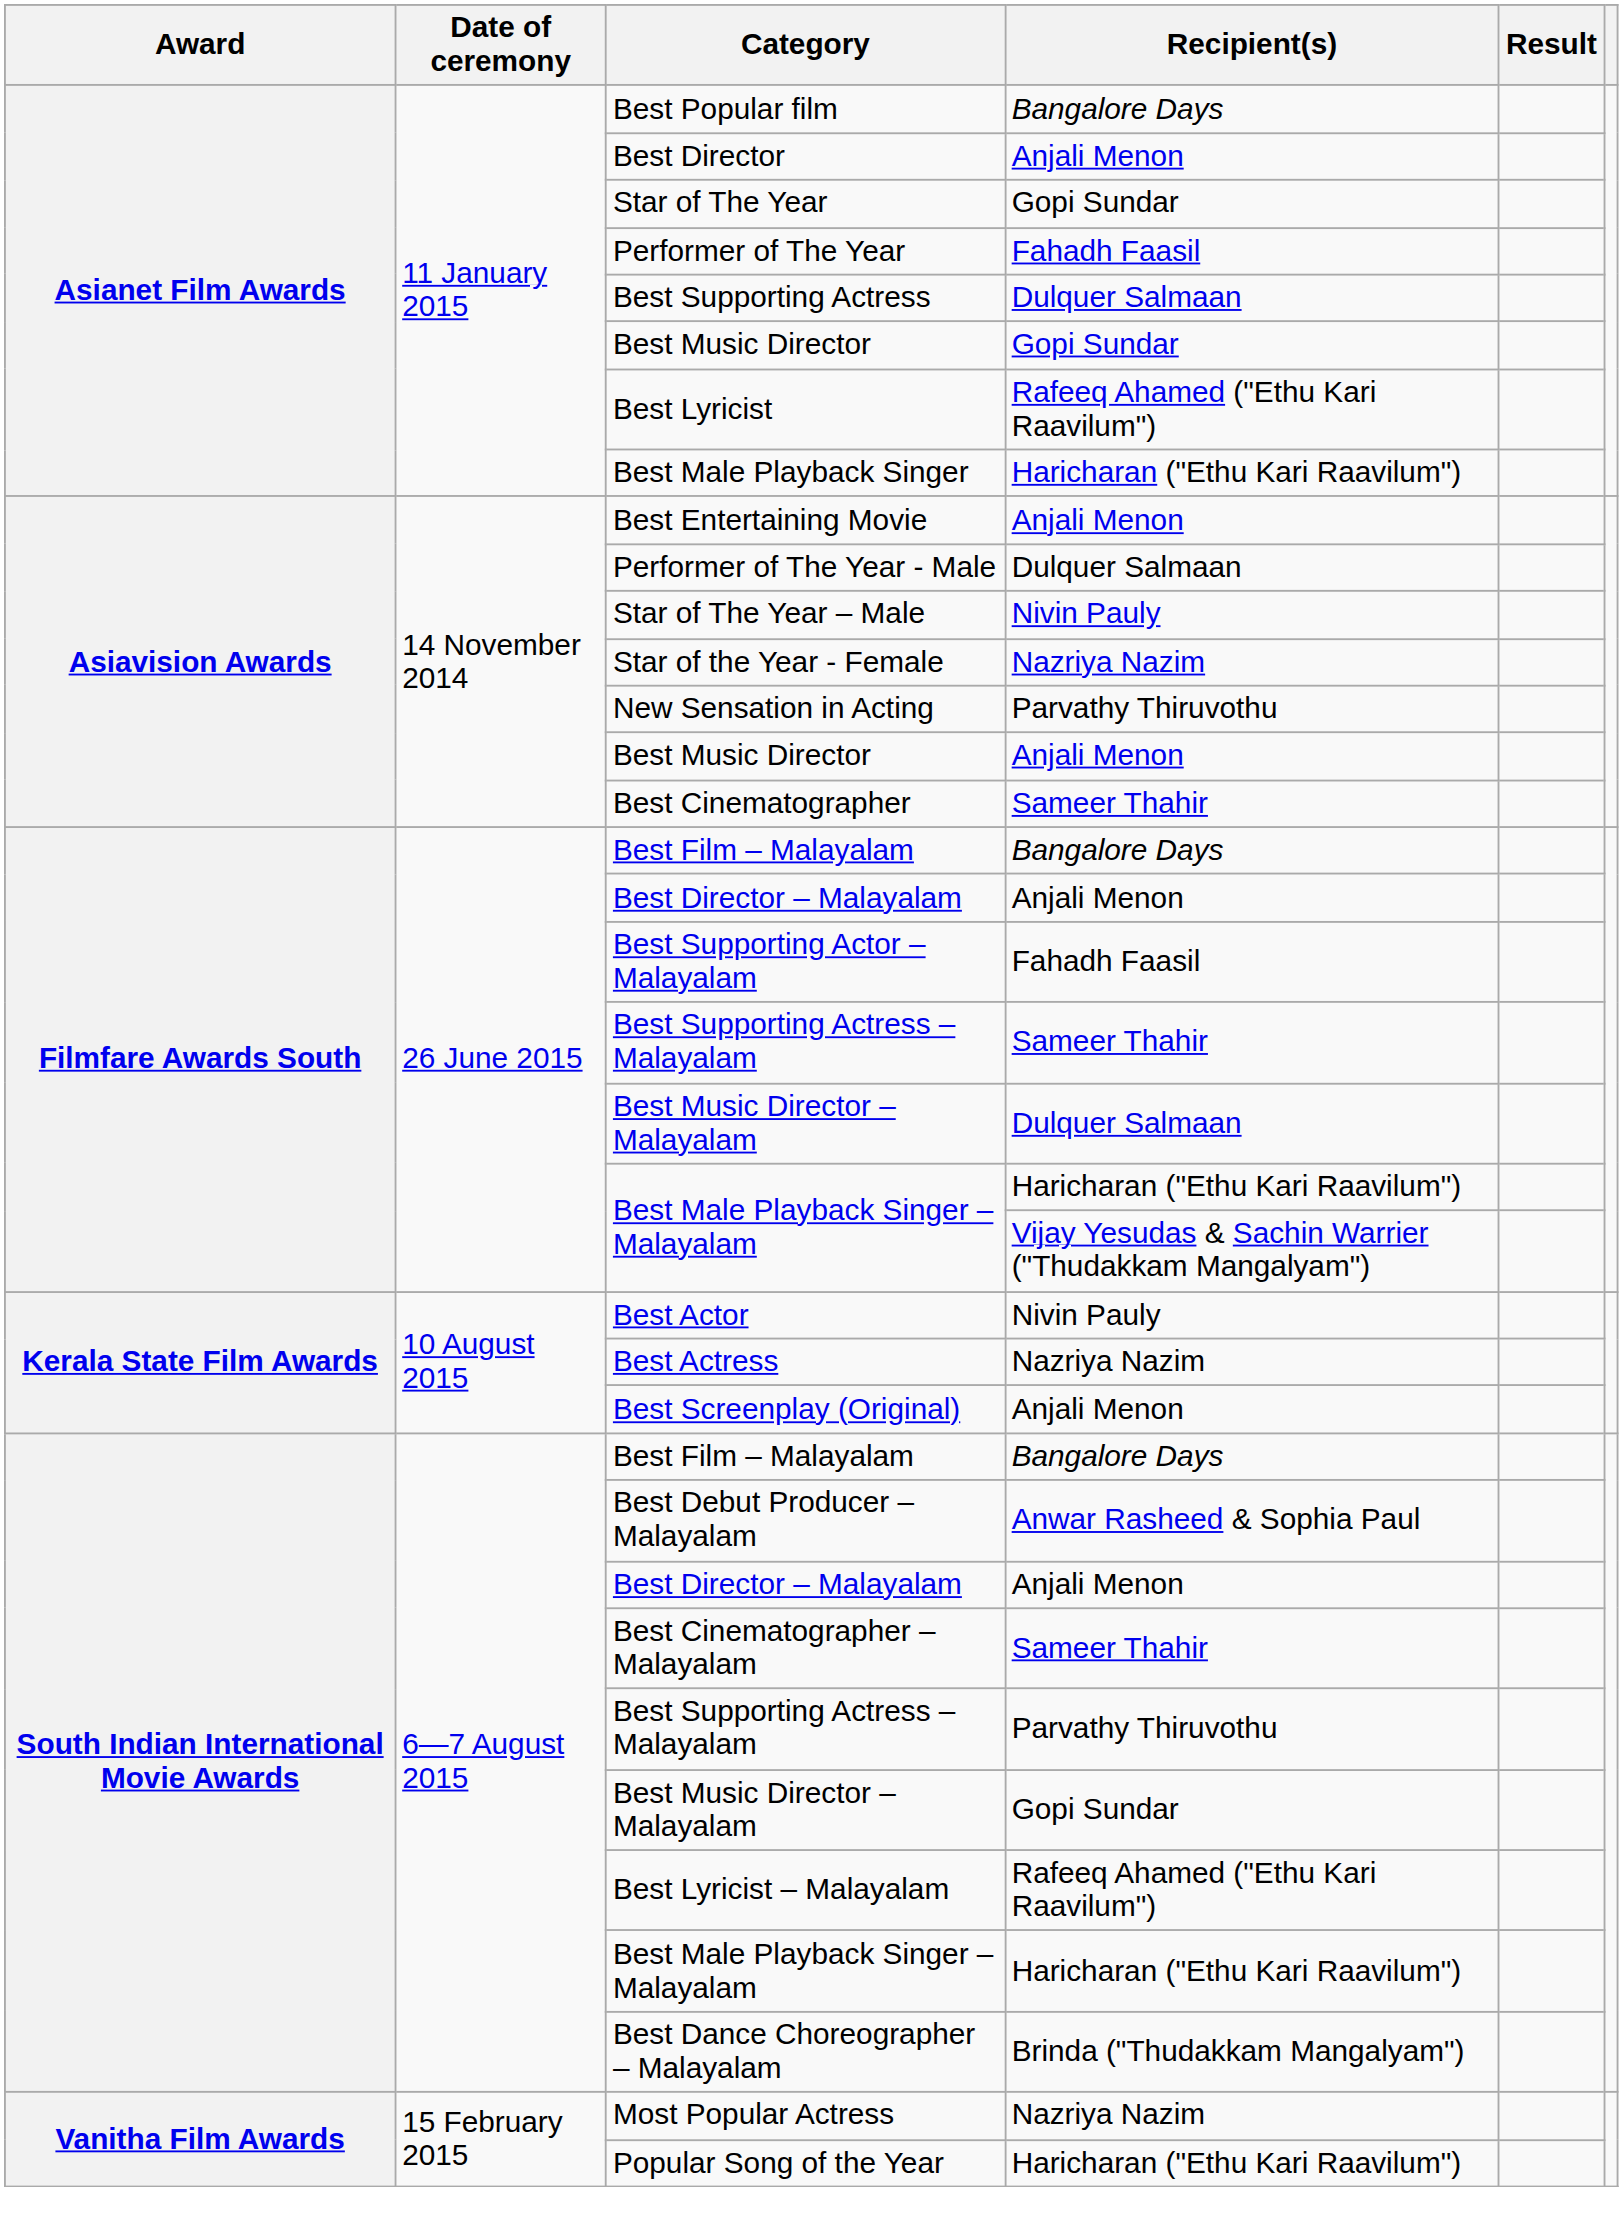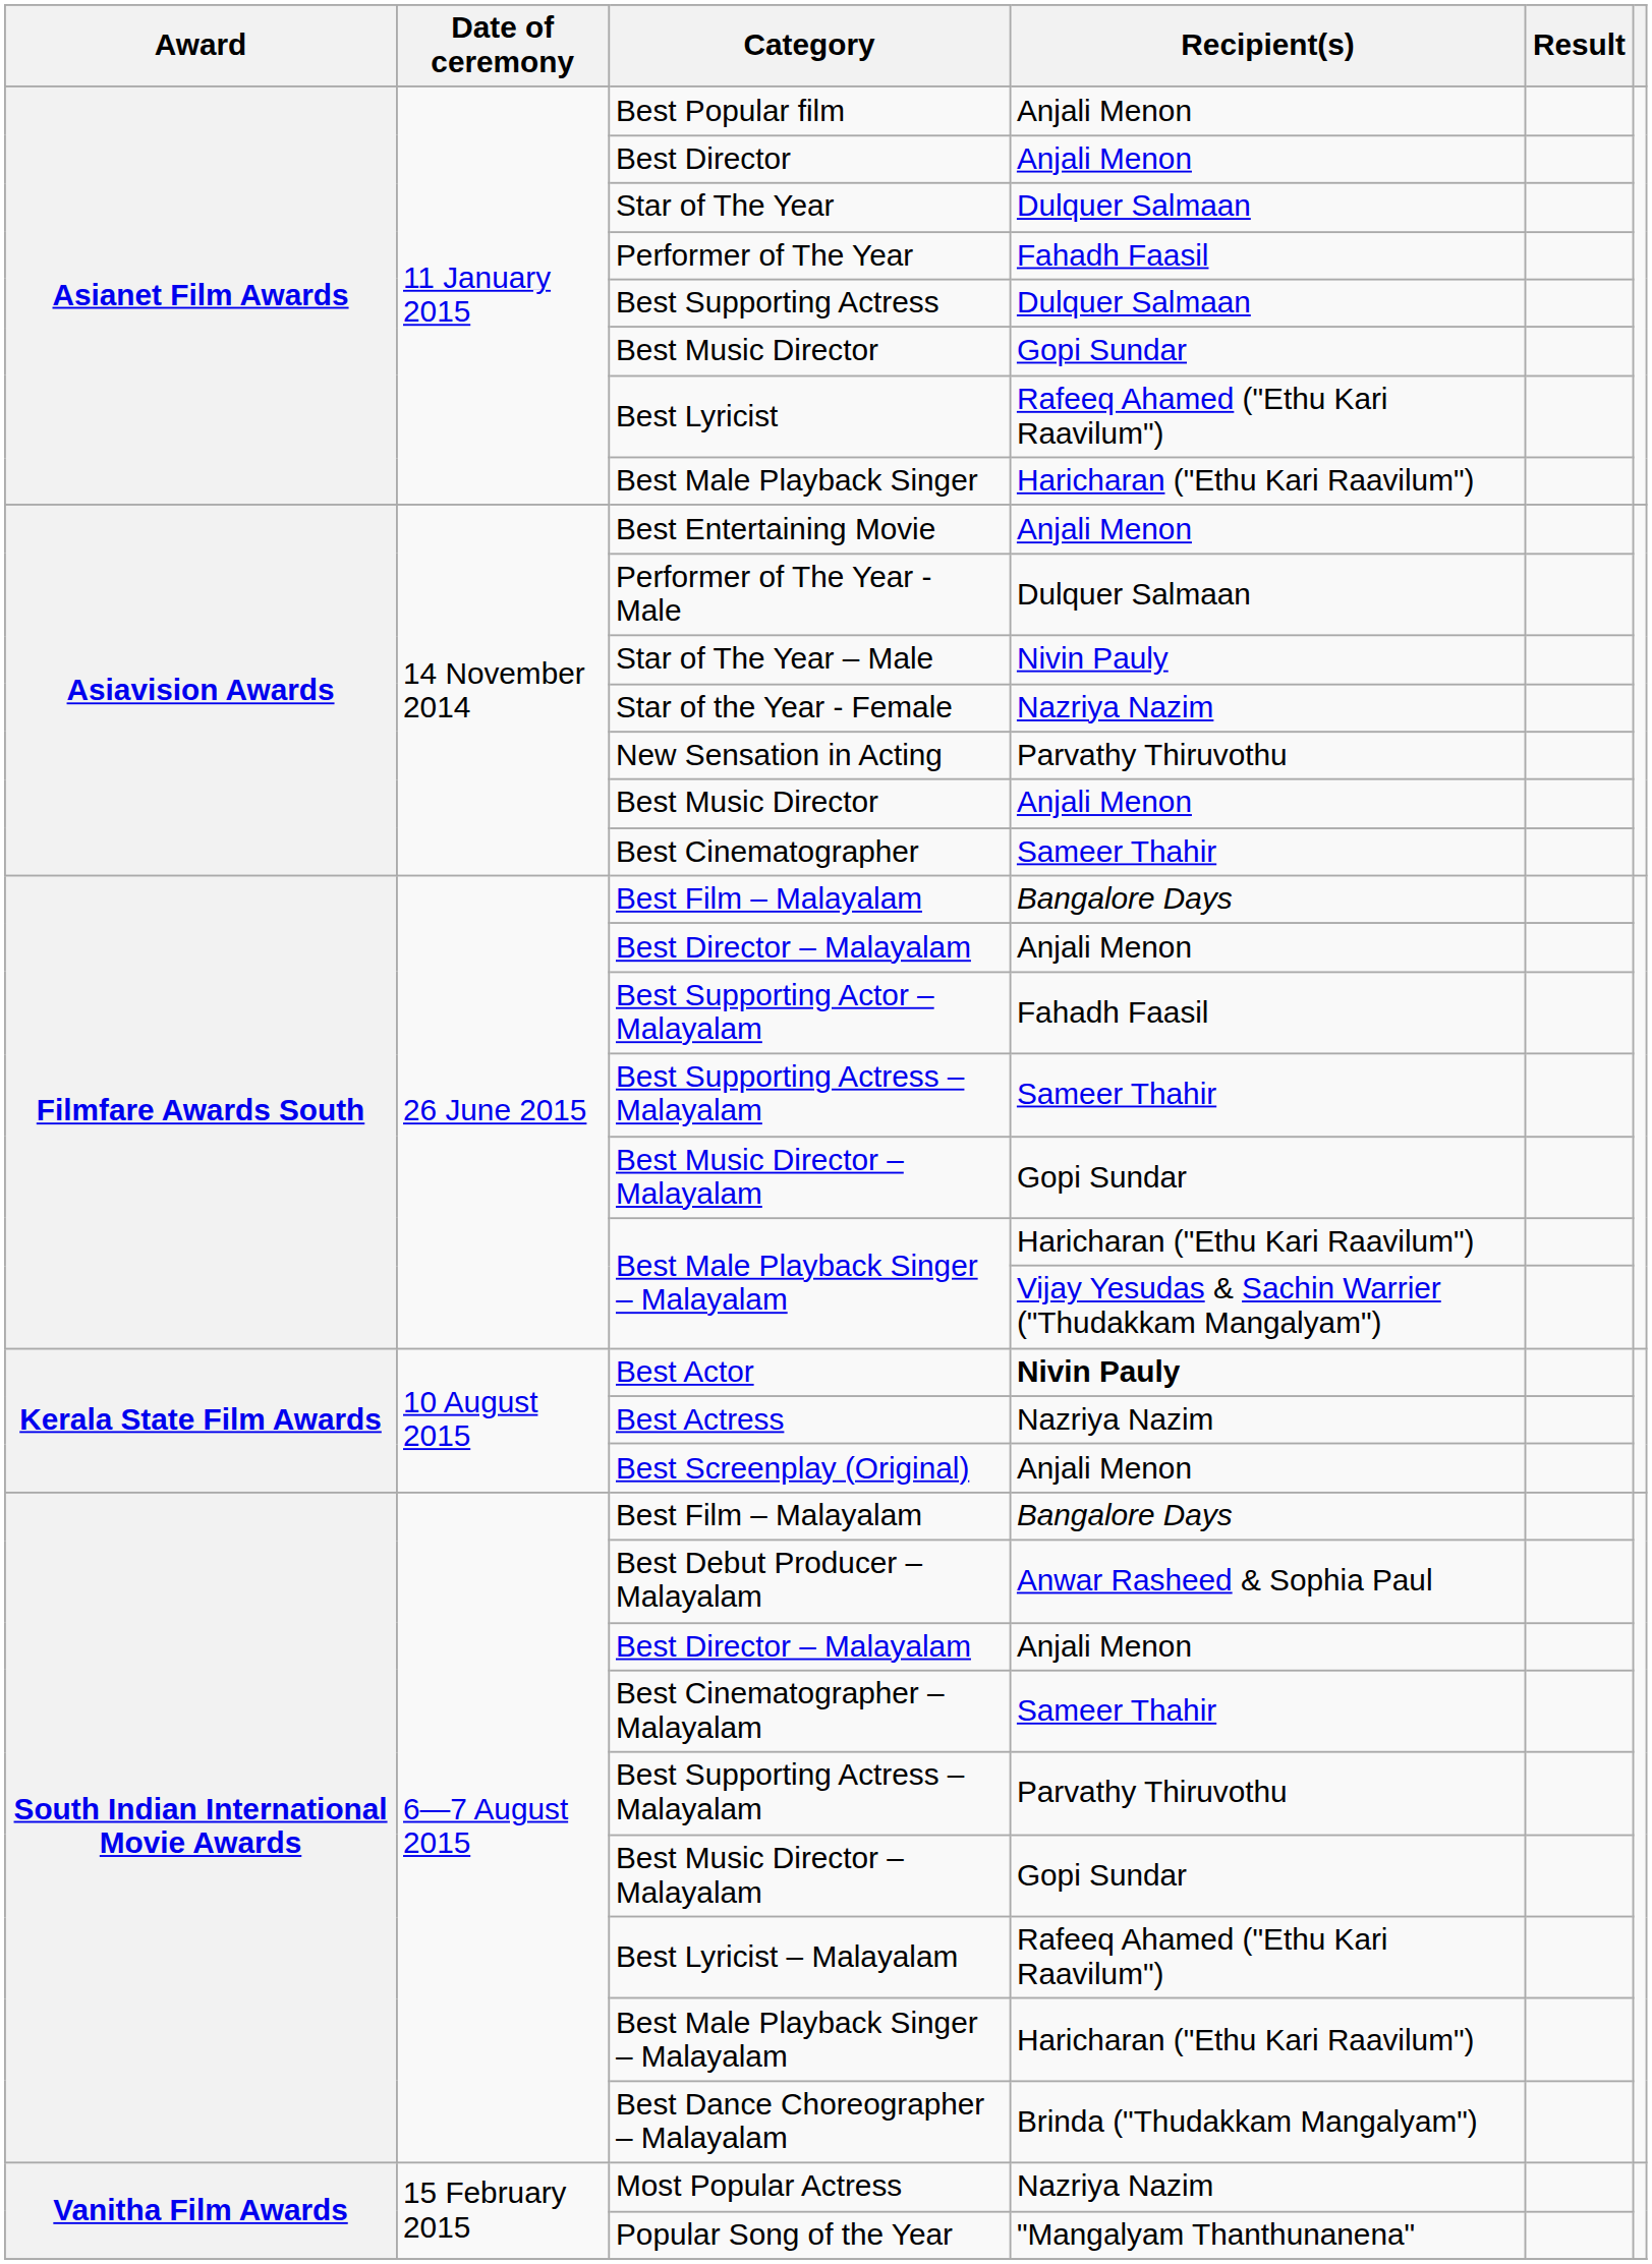Best Popular film | Recipient(s): Bangalore Days -> Anjali Menon
Star of The Year | Recipient(s): Gopi Sundar -> Dulquer Salmaan
Filmfare Awards South / Best Music Director – Malayalam | Recipient(s): Dulquer Salmaan -> Gopi Sundar
Best Actor | Recipient(s): normal -> bold
Popular Song of the Year | Recipient(s): Haricharan ("Ethu Kari Raavilum") -> "Mangalyam Thanthunanena"
